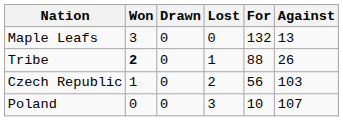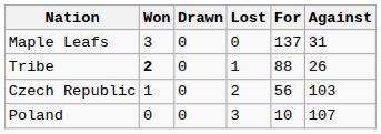Maple Leafs | For: 132 -> 137
Maple Leafs | Against: 13 -> 31
